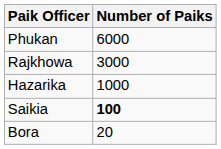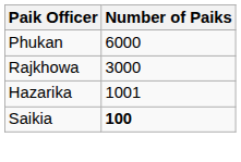Hazarika | Number of Paiks: 1000 -> 1001
- row: Bora | 20
